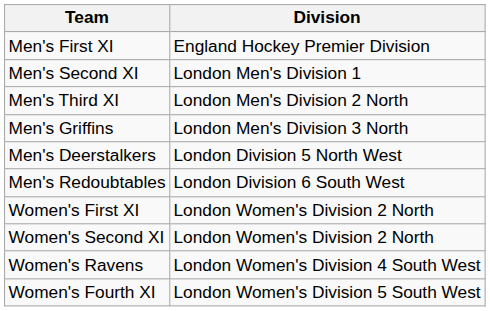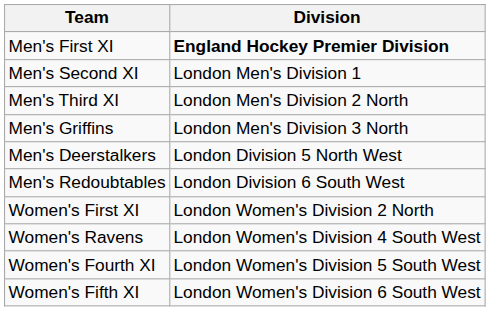Men's First XI | Division: normal -> bold
- row: Women's Second XI | London Women's Division 2 North
+ row: Women's Fifth XI | London Women's Division 6 South West
